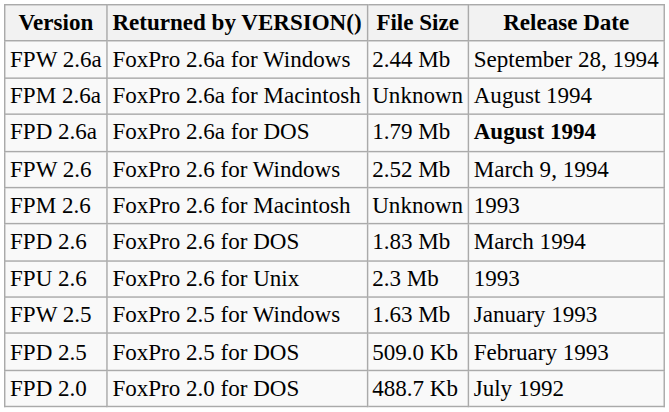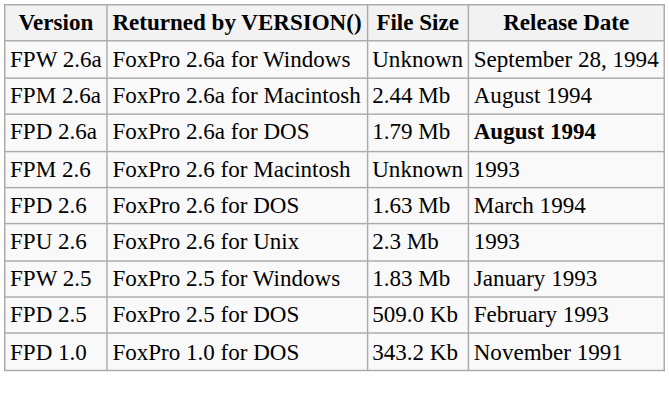FPW 2.6a | File Size: 2.44 Mb -> Unknown
FPM 2.6a | File Size: Unknown -> 2.44 Mb
- row: FPW 2.6 | FoxPro 2.6 for Windows | 2.52 Mb | March 9, 1994
FPD 2.6 | File Size: 1.83 Mb -> 1.63 Mb
FPW 2.5 | File Size: 1.63 Mb -> 1.83 Mb
- row: FPD 2.0 | FoxPro 2.0 for DOS | 488.7 Kb | July 1992
+ row: FPD 1.0 | FoxPro 1.0 for DOS | 343.2 Kb | November 1991
